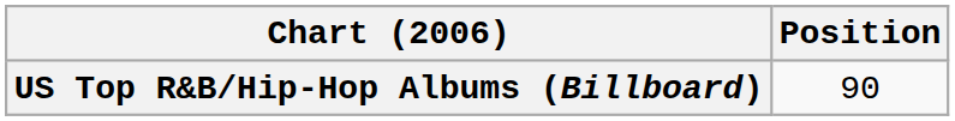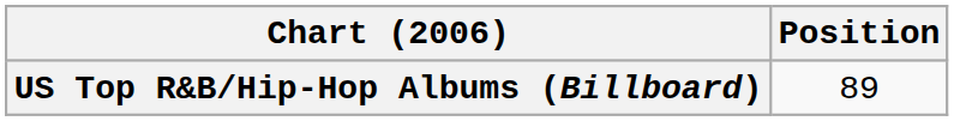US Top R&B/Hip-Hop Albums (Billboard) | Position: 90 -> 89
